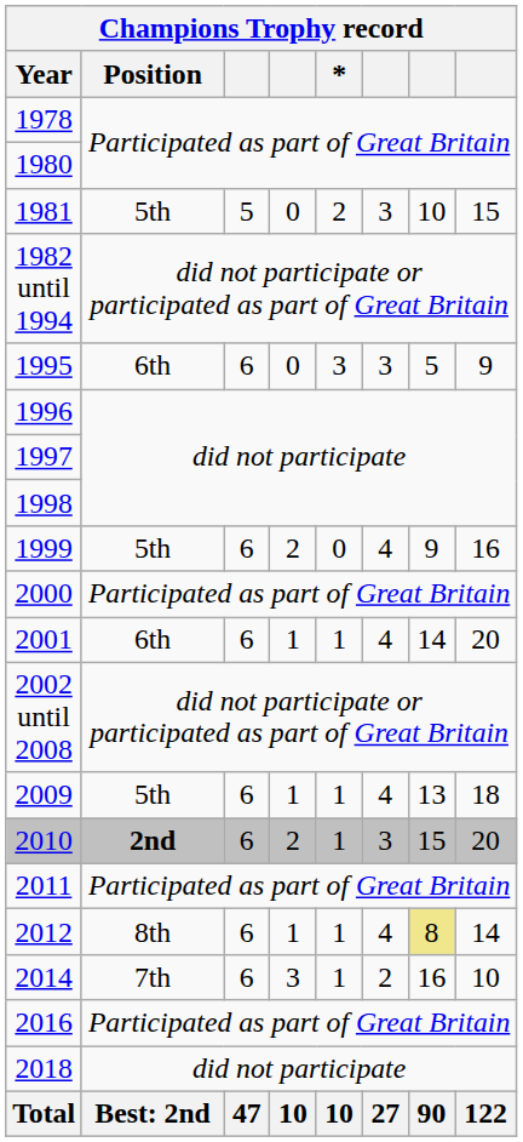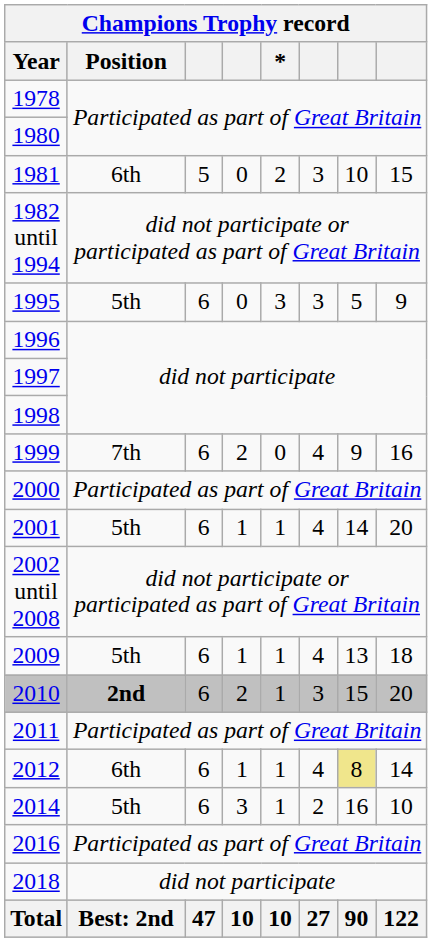1981 | Position: 5th -> 6th
1995 | Position: 6th -> 5th
1999 | Position: 5th -> 7th
2001 | Position: 6th -> 5th
2012 | Position: 8th -> 6th
2014 | Position: 7th -> 5th
